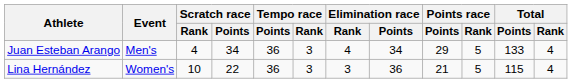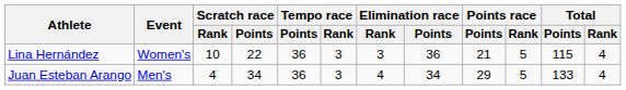rows swapped: Juan Esteban Arango <-> Lina Hernández
